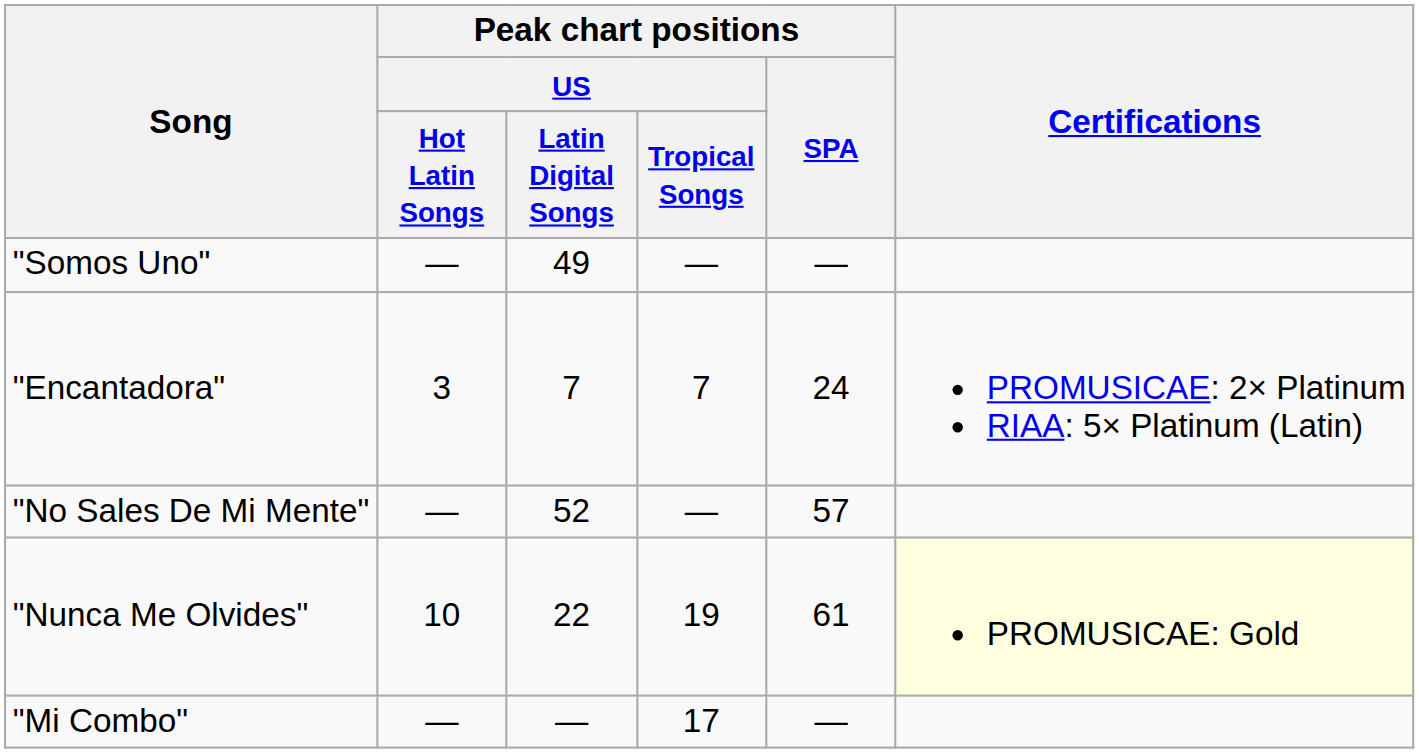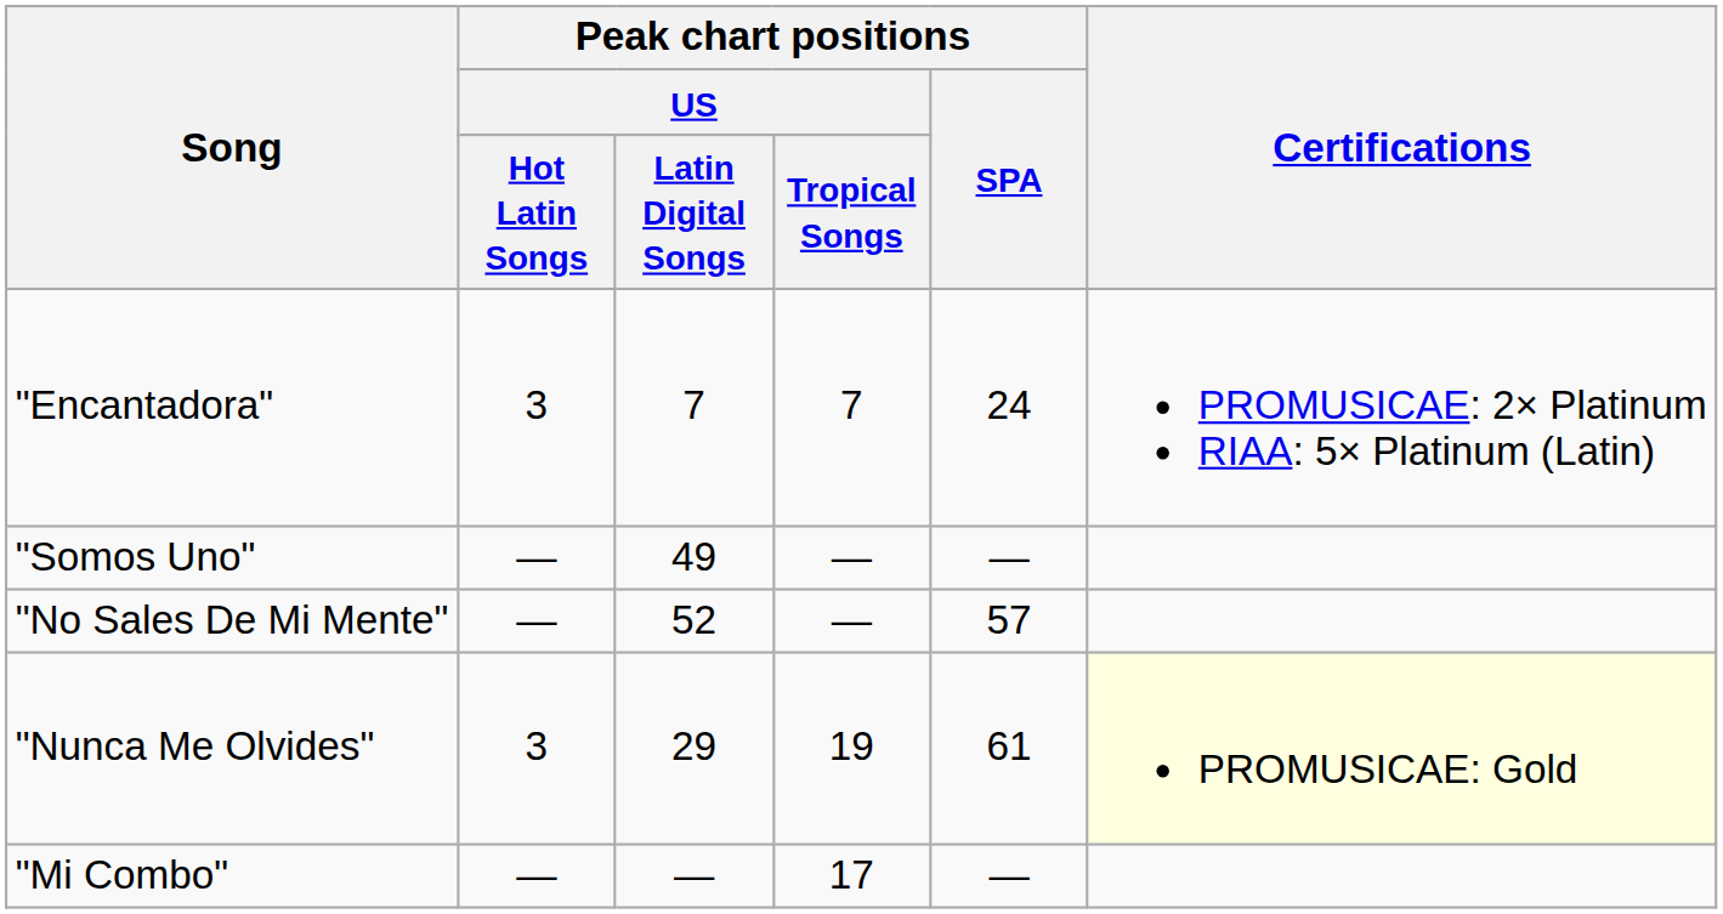rows swapped: "Somos Uno" <-> "Encantadora"
"Nunca Me Olvides" | Peak chart positions / US / Hot Latin Songs: 10 -> 3
"Nunca Me Olvides" | Peak chart positions / US / Latin Digital Songs: 22 -> 29
